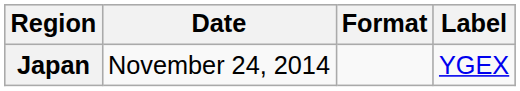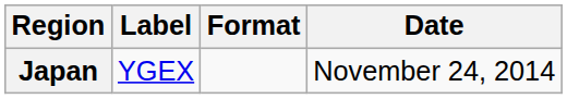columns swapped: Date <-> Label
